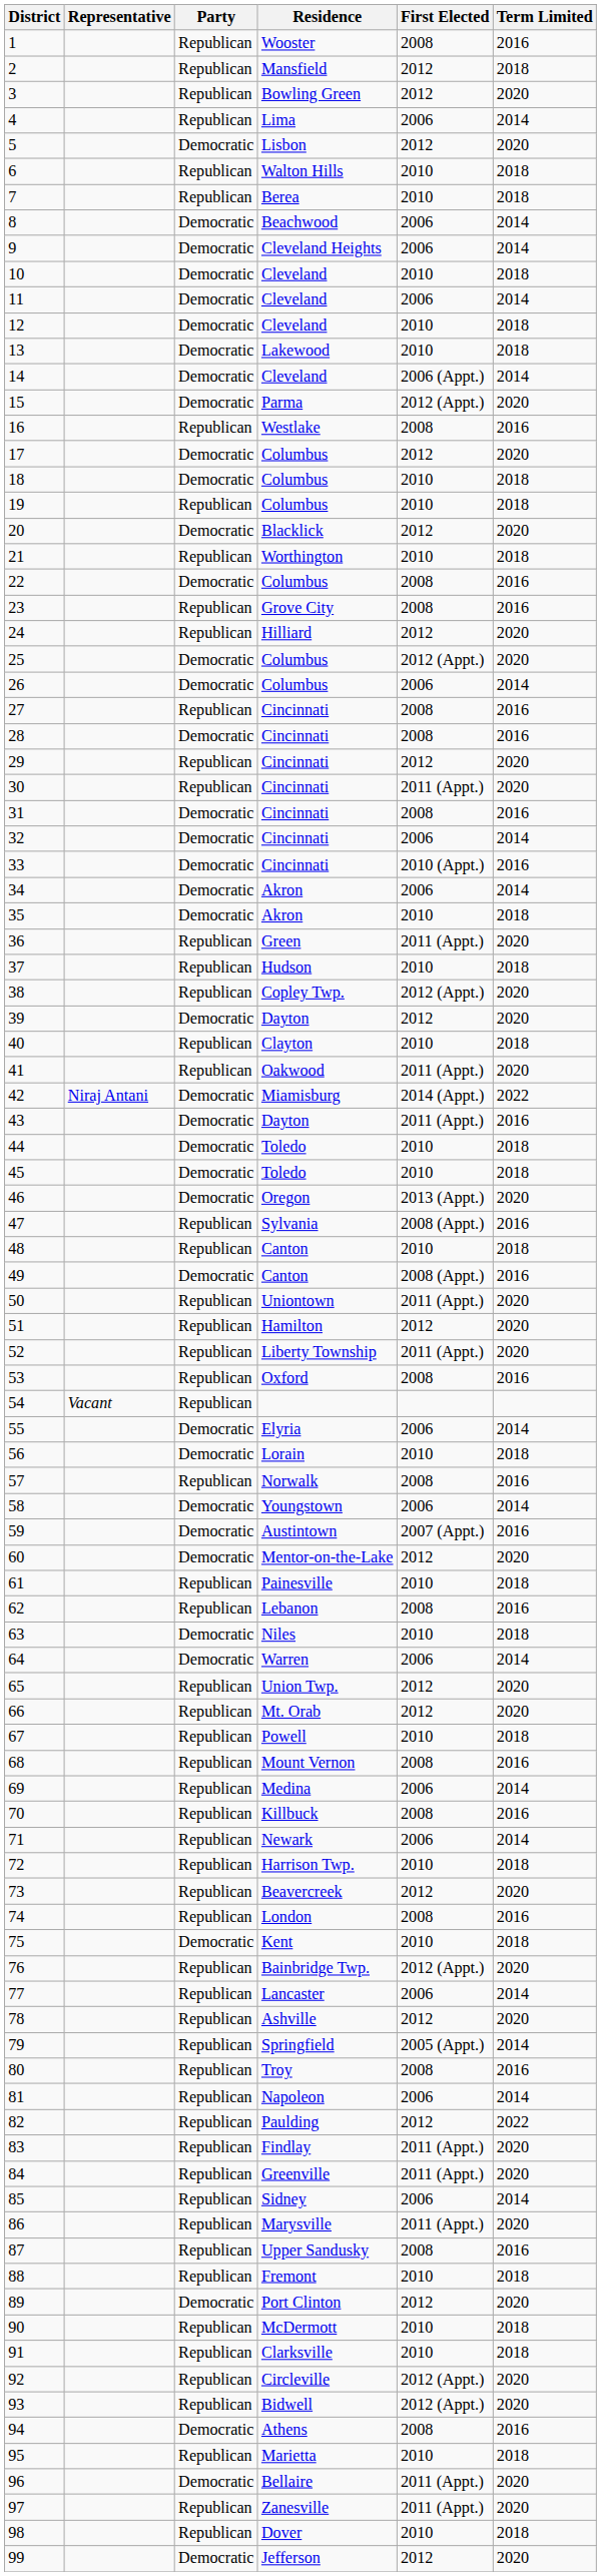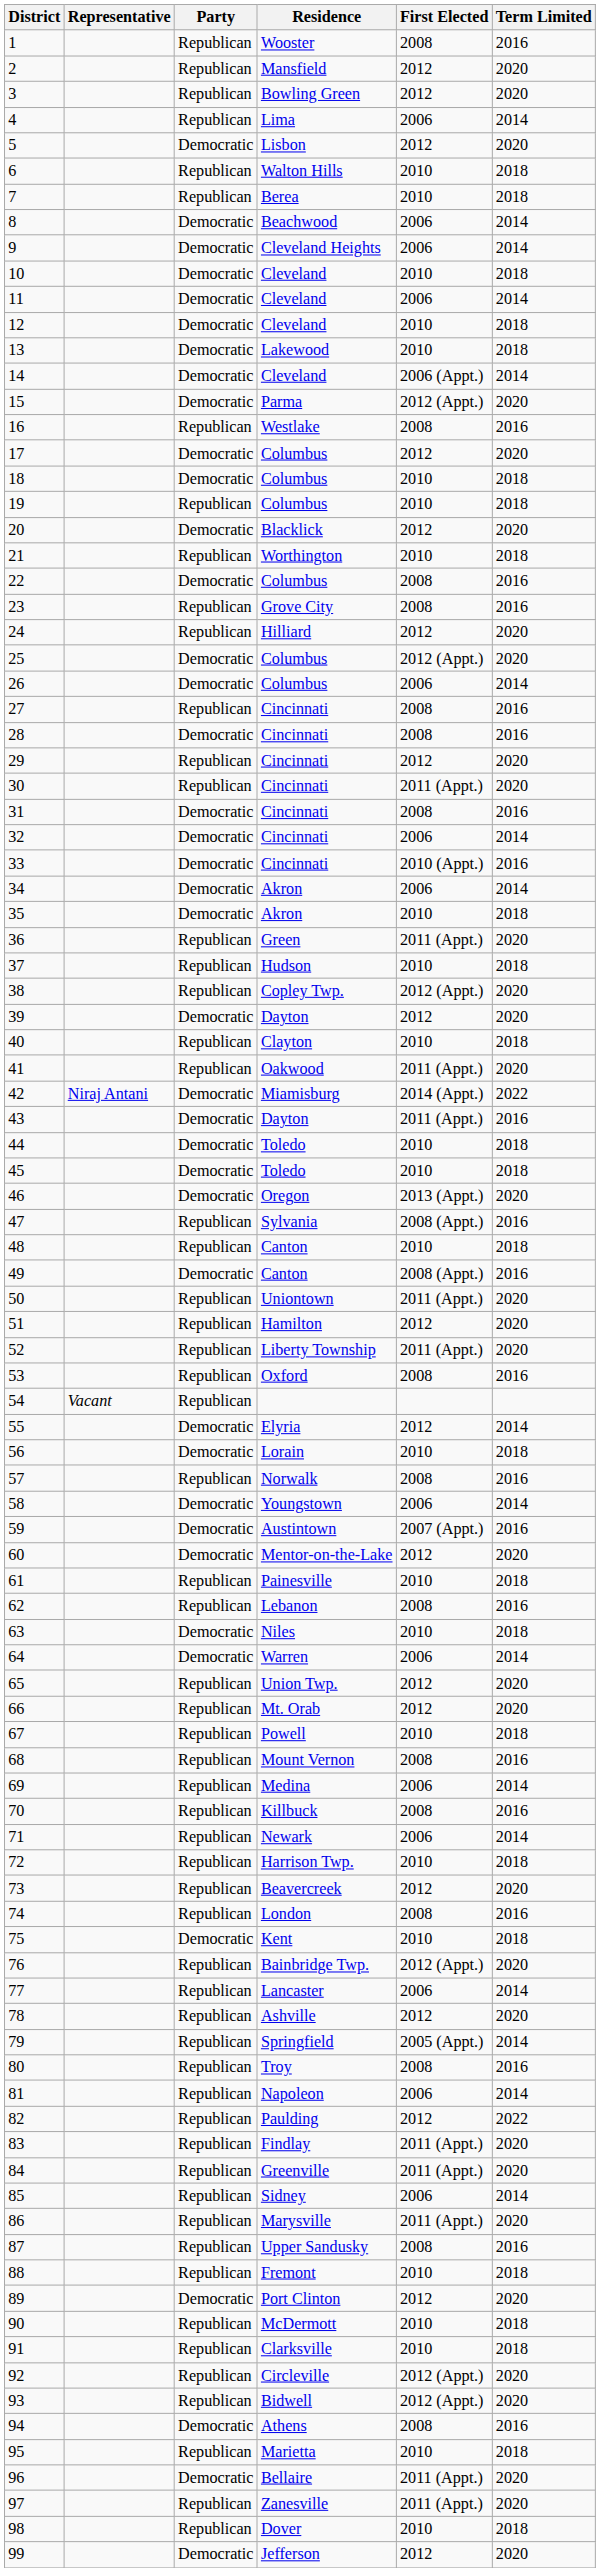2 | Term Limited: 2018 -> 2020
55 | First Elected: 2006 -> 2012
